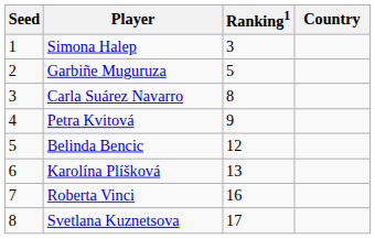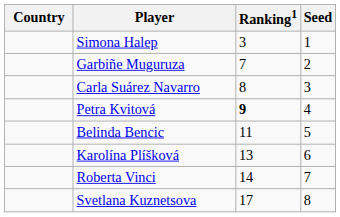columns swapped: Country <-> Seed
Garbiñe Muguruza | Ranking1: 5 -> 7
Petra Kvitová | Ranking1: normal -> bold
Belinda Bencic | Ranking1: 12 -> 11
Roberta Vinci | Ranking1: 16 -> 14
